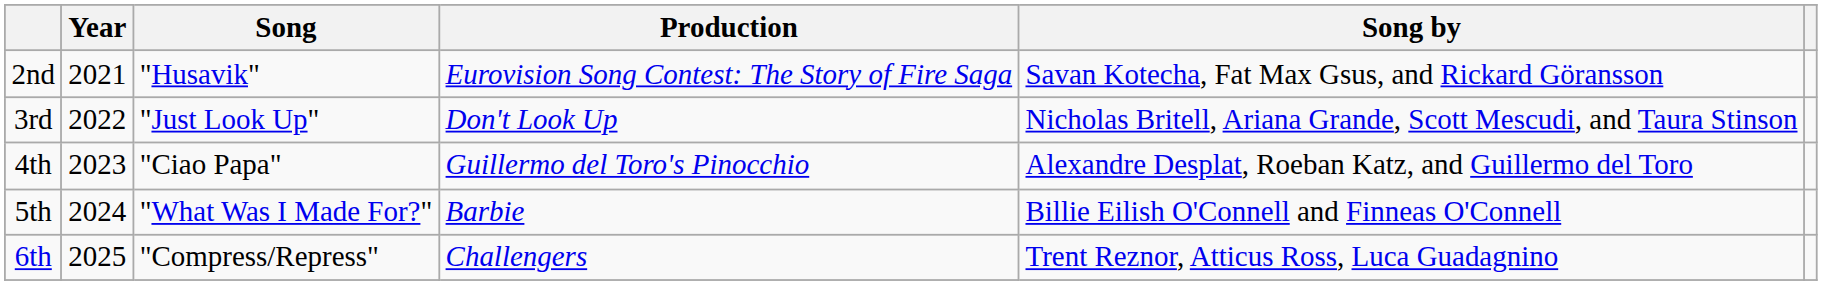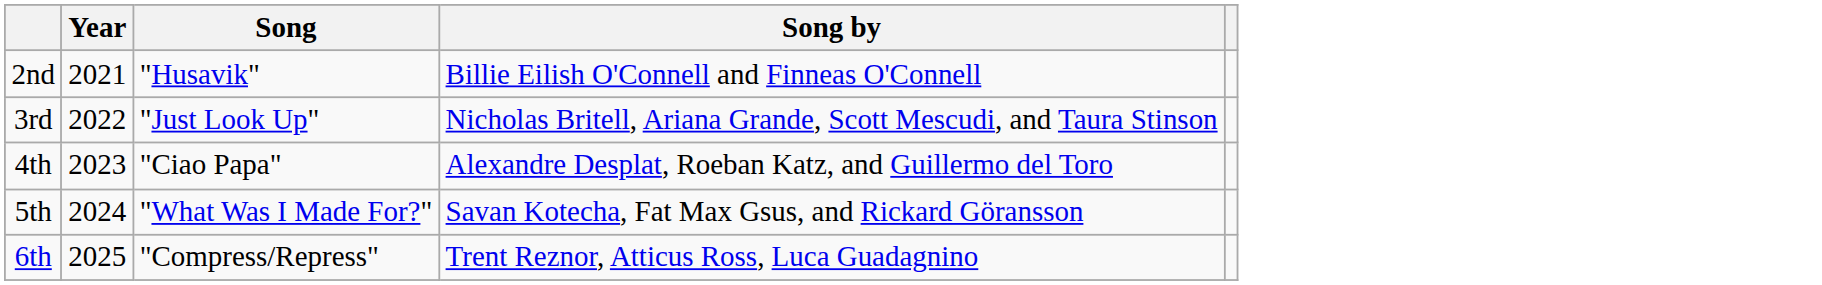- column: Production | Eurovision Song Contest: The Story of Fire Saga | Don't Look Up | Guillermo del Toro's Pinocchio | Barbie | Challengers
2nd | Song by: Savan Kotecha, Fat Max Gsus, and Rickard Göransson -> Billie Eilish O'Connell and Finneas O'Connell
5th | Song by: Billie Eilish O'Connell and Finneas O'Connell -> Savan Kotecha, Fat Max Gsus, and Rickard Göransson
